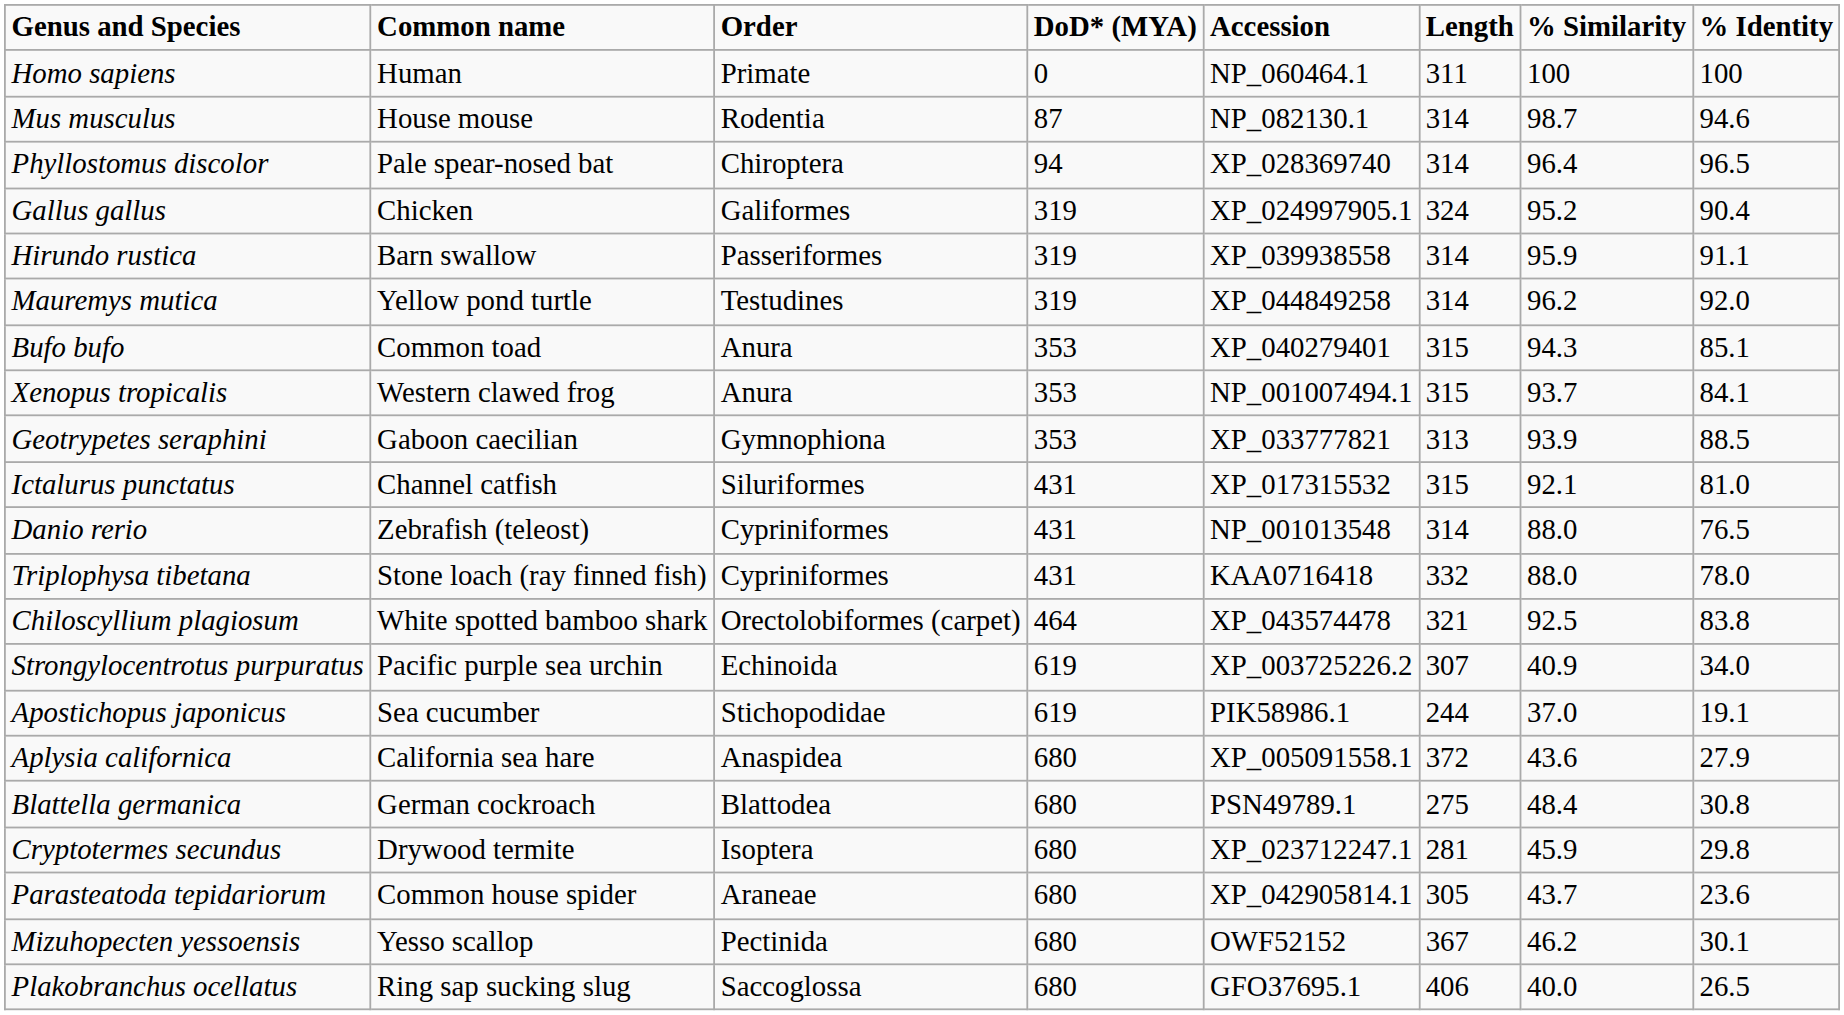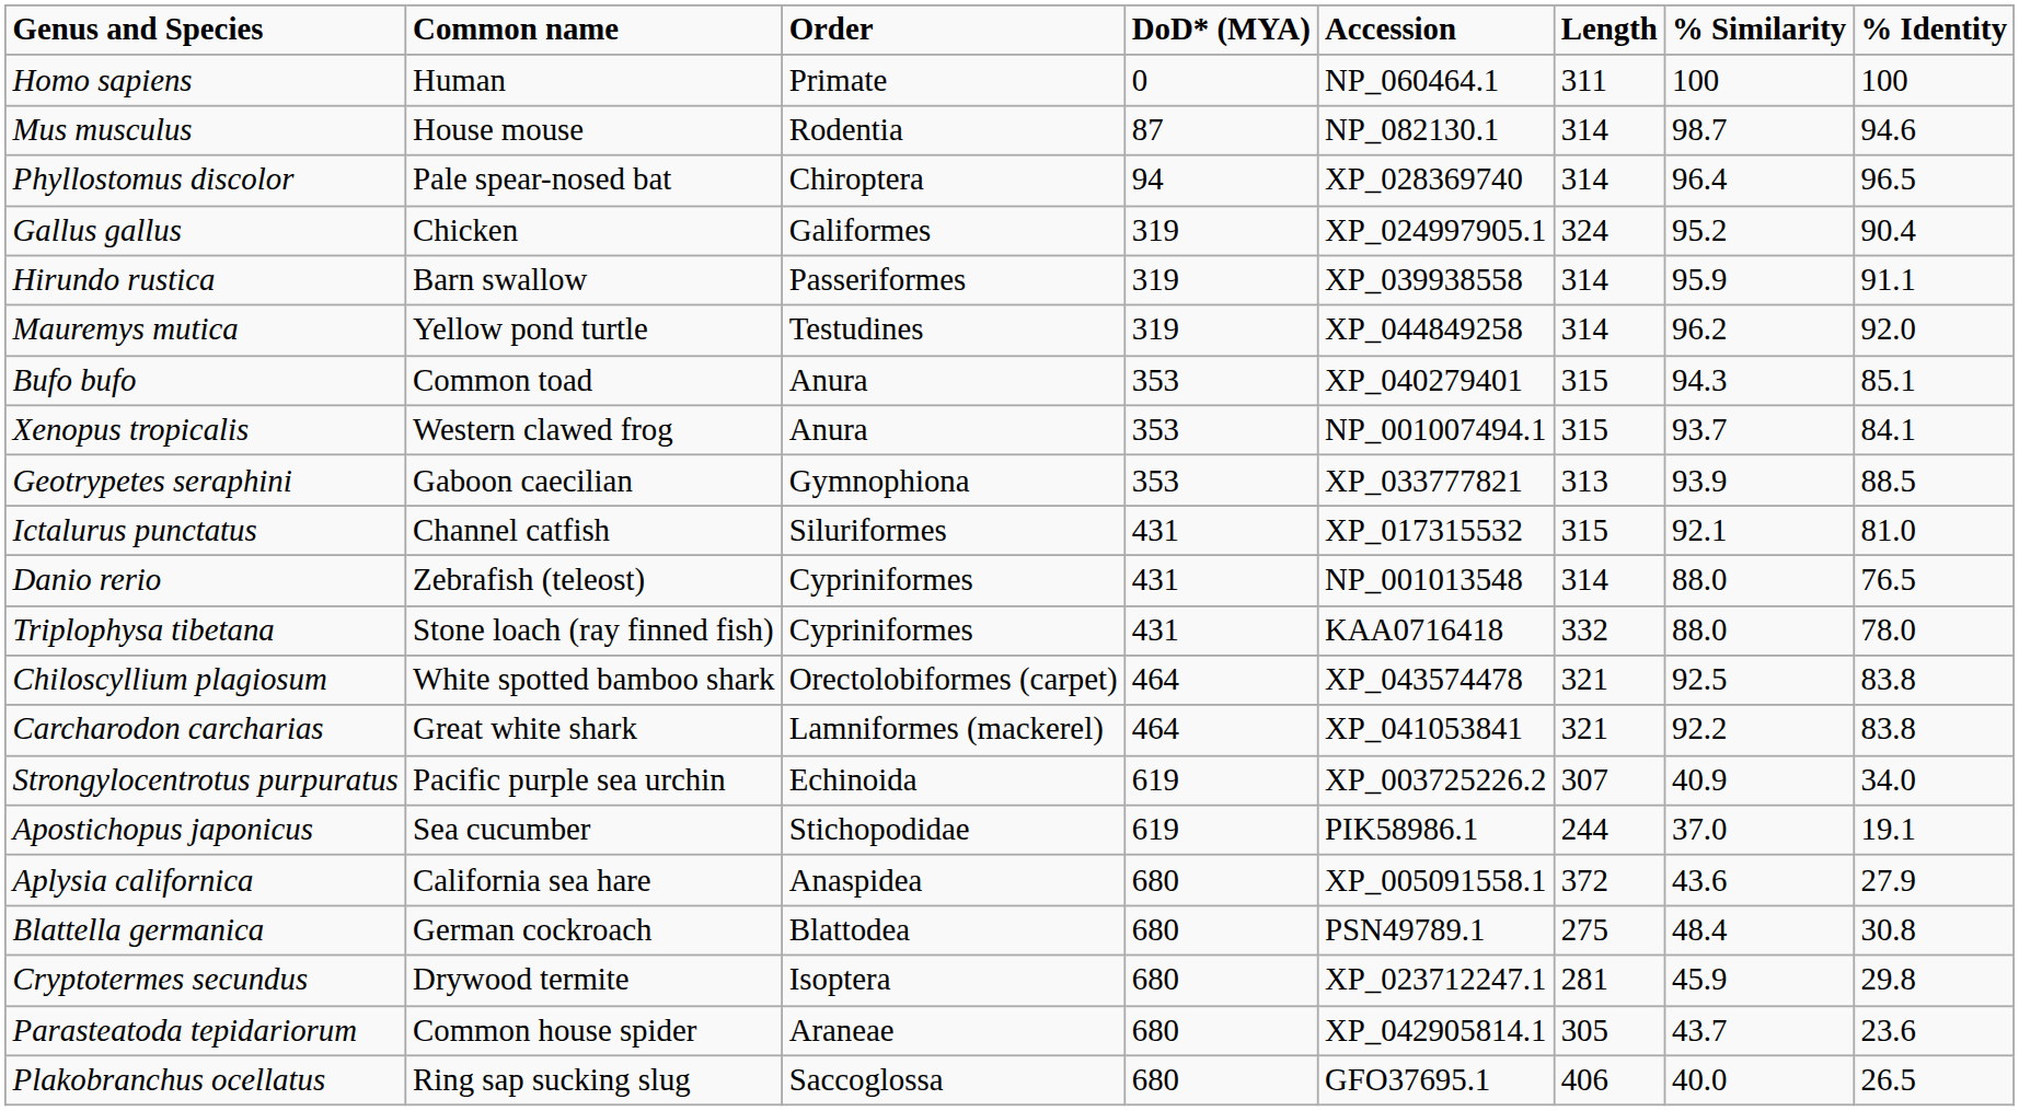+ row: Carcharodon carcharias | Great white shark | Lamniformes (mackerel) | 464 | XP_041053841 | 321 | 92.2 | 83.8
- row: Mizuhopecten yessoensis | Yesso scallop | Pectinida | 680 | OWF52152 | 367 | 46.2 | 30.1
